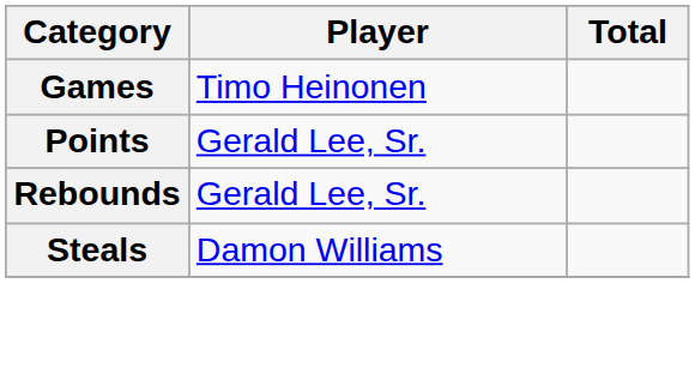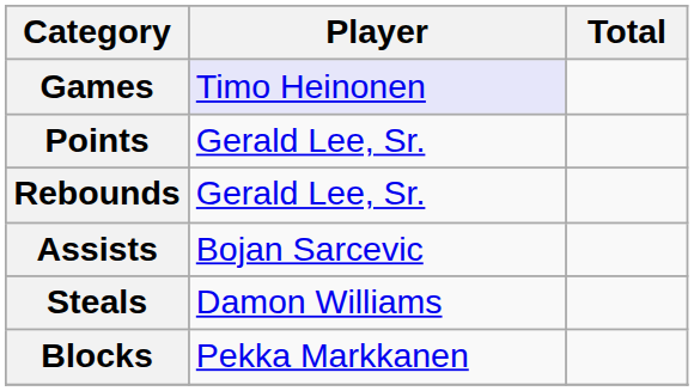Games | Player: no background -> lavender background
+ row: Assists | Bojan Sarcevic
+ row: Blocks | Pekka Markkanen
